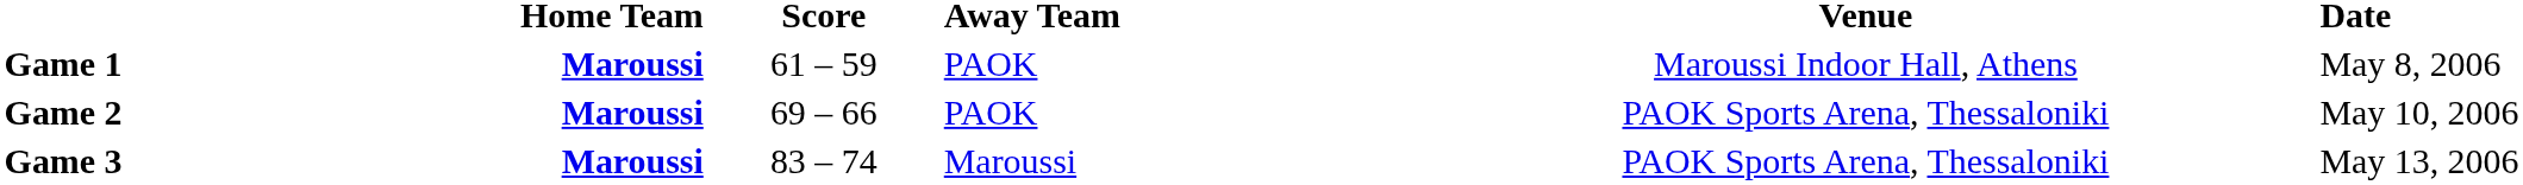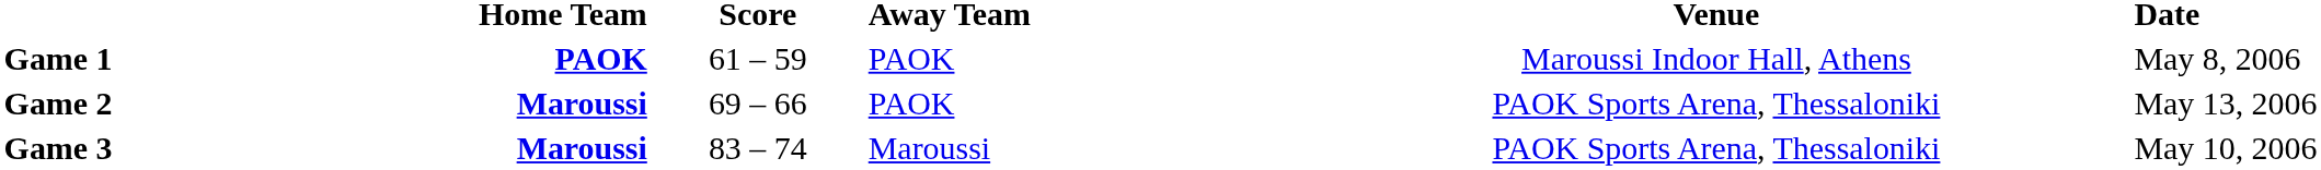Game 1 | Home Team: Maroussi -> PAOK
Game 2 | Date: May 10, 2006 -> May 13, 2006
Game 3 | Date: May 13, 2006 -> May 10, 2006
